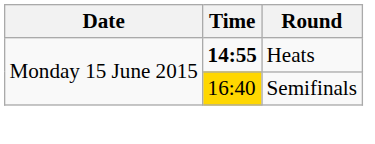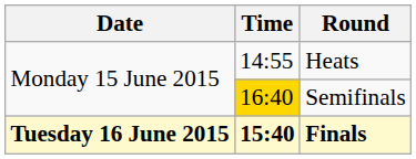Heats | Time: bold -> normal
+ row: Tuesday 16 June 2015 | 15:40 | Finals
